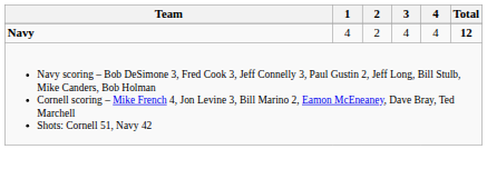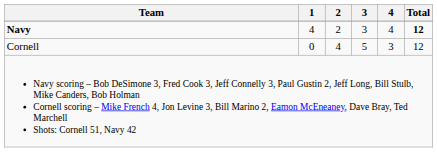Navy | 3: 4 -> 3
+ row: Cornell | 0 | 4 | 5 | 3 | 12
